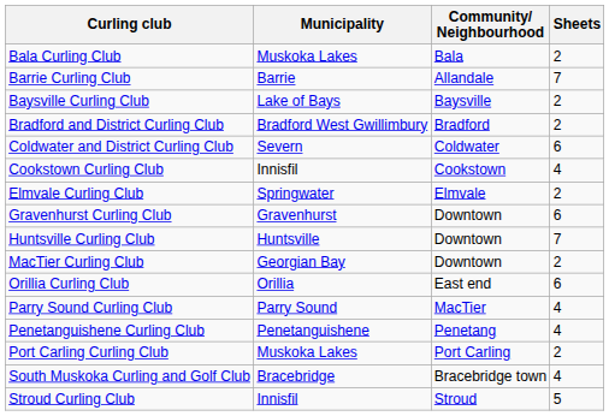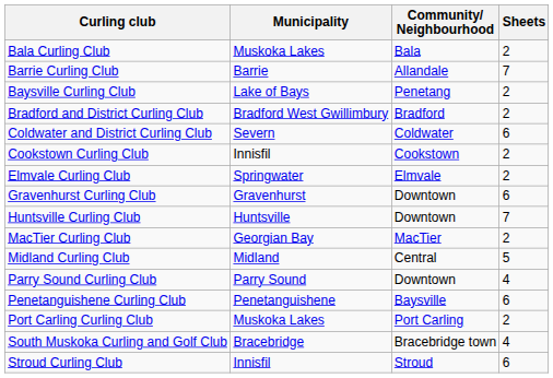Baysville Curling Club | Community/ Neighbourhood: Baysville -> Penetang
Cookstown Curling Club | Sheets: 4 -> 2
MacTier Curling Club | Community/ Neighbourhood: Downtown -> MacTier
+ row: Midland Curling Club | Midland | Central | 5
- row: Orillia Curling Club | Orillia | East end | 6
Parry Sound Curling Club | Community/ Neighbourhood: MacTier -> Downtown
Penetanguishene Curling Club | Community/ Neighbourhood: Penetang -> Baysville
Penetanguishene Curling Club | Sheets: 4 -> 6
Stroud Curling Club | Sheets: 5 -> 6
